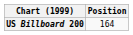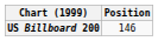US Billboard 200 | Position: 164 -> 146
